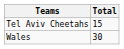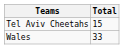Wales | Total: 30 -> 33
